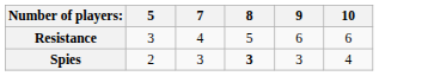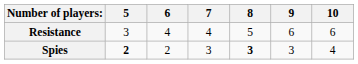+ column: 6 | 4 | 2
Spies | 5: normal -> bold
